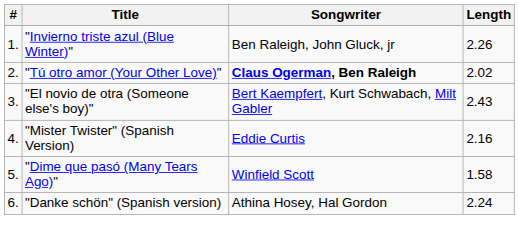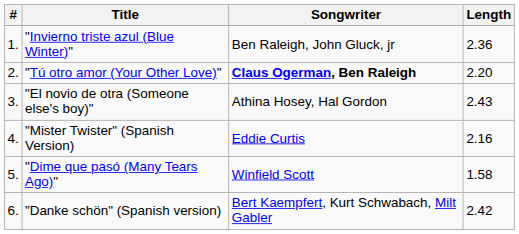"Invierno triste azul (Blue Winter)" | Length: 2.26 -> 2.36
"Tú otro amor (Your Other Love)" | Length: 2.02 -> 2.20
"El novio de otra (Someone else's boy)" | Songwriter: Bert Kaempfert, Kurt Schwabach, Milt Gabler -> Athina Hosey, Hal Gordon
"Danke schön" (Spanish version) | Songwriter: Athina Hosey, Hal Gordon -> Bert Kaempfert, Kurt Schwabach, Milt Gabler
"Danke schön" (Spanish version) | Length: 2.24 -> 2.42
